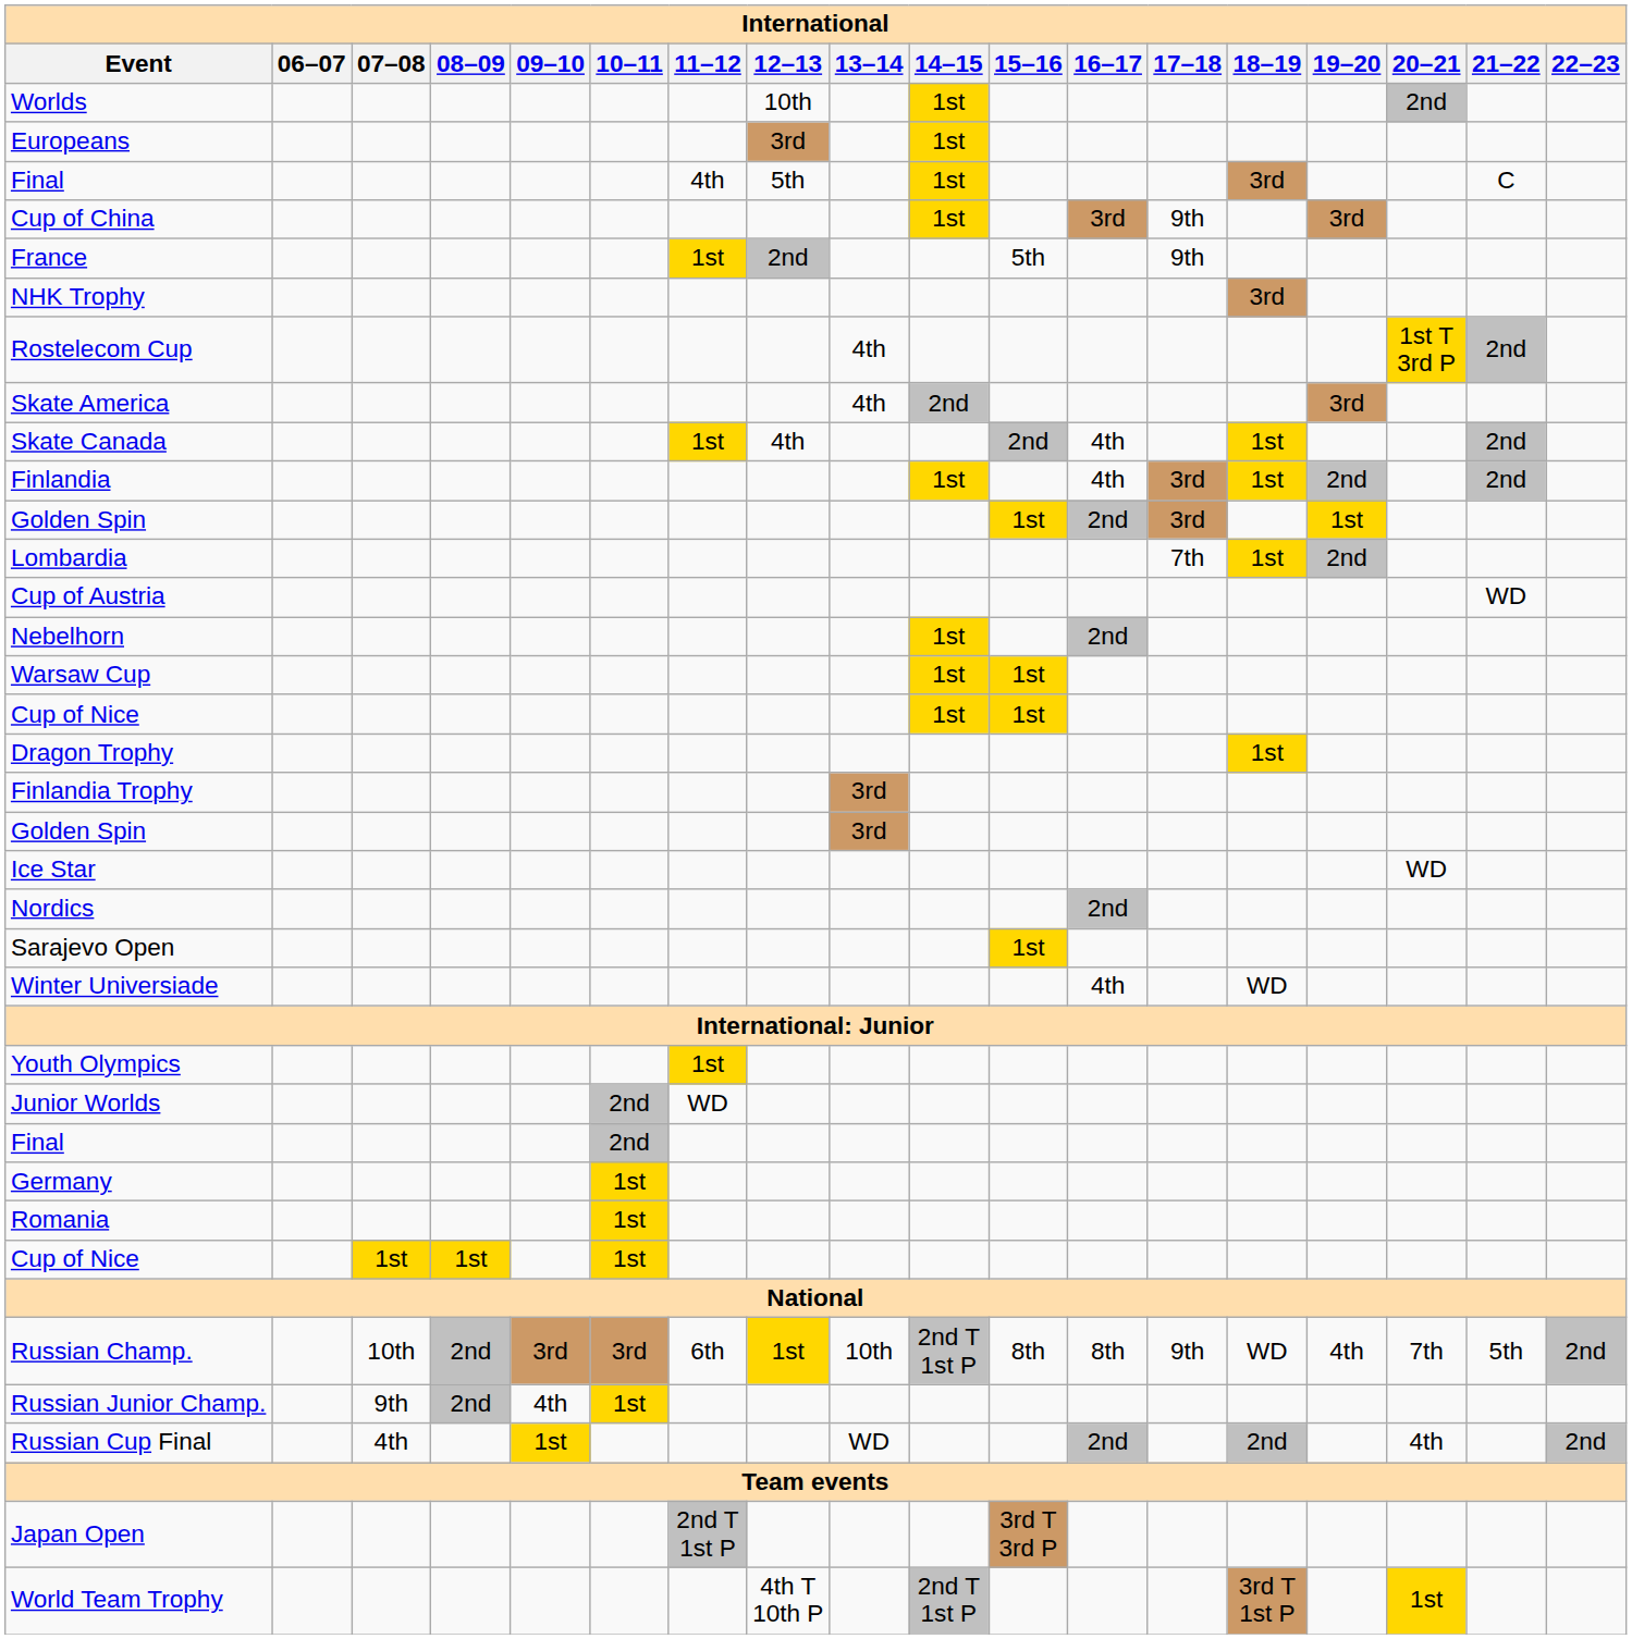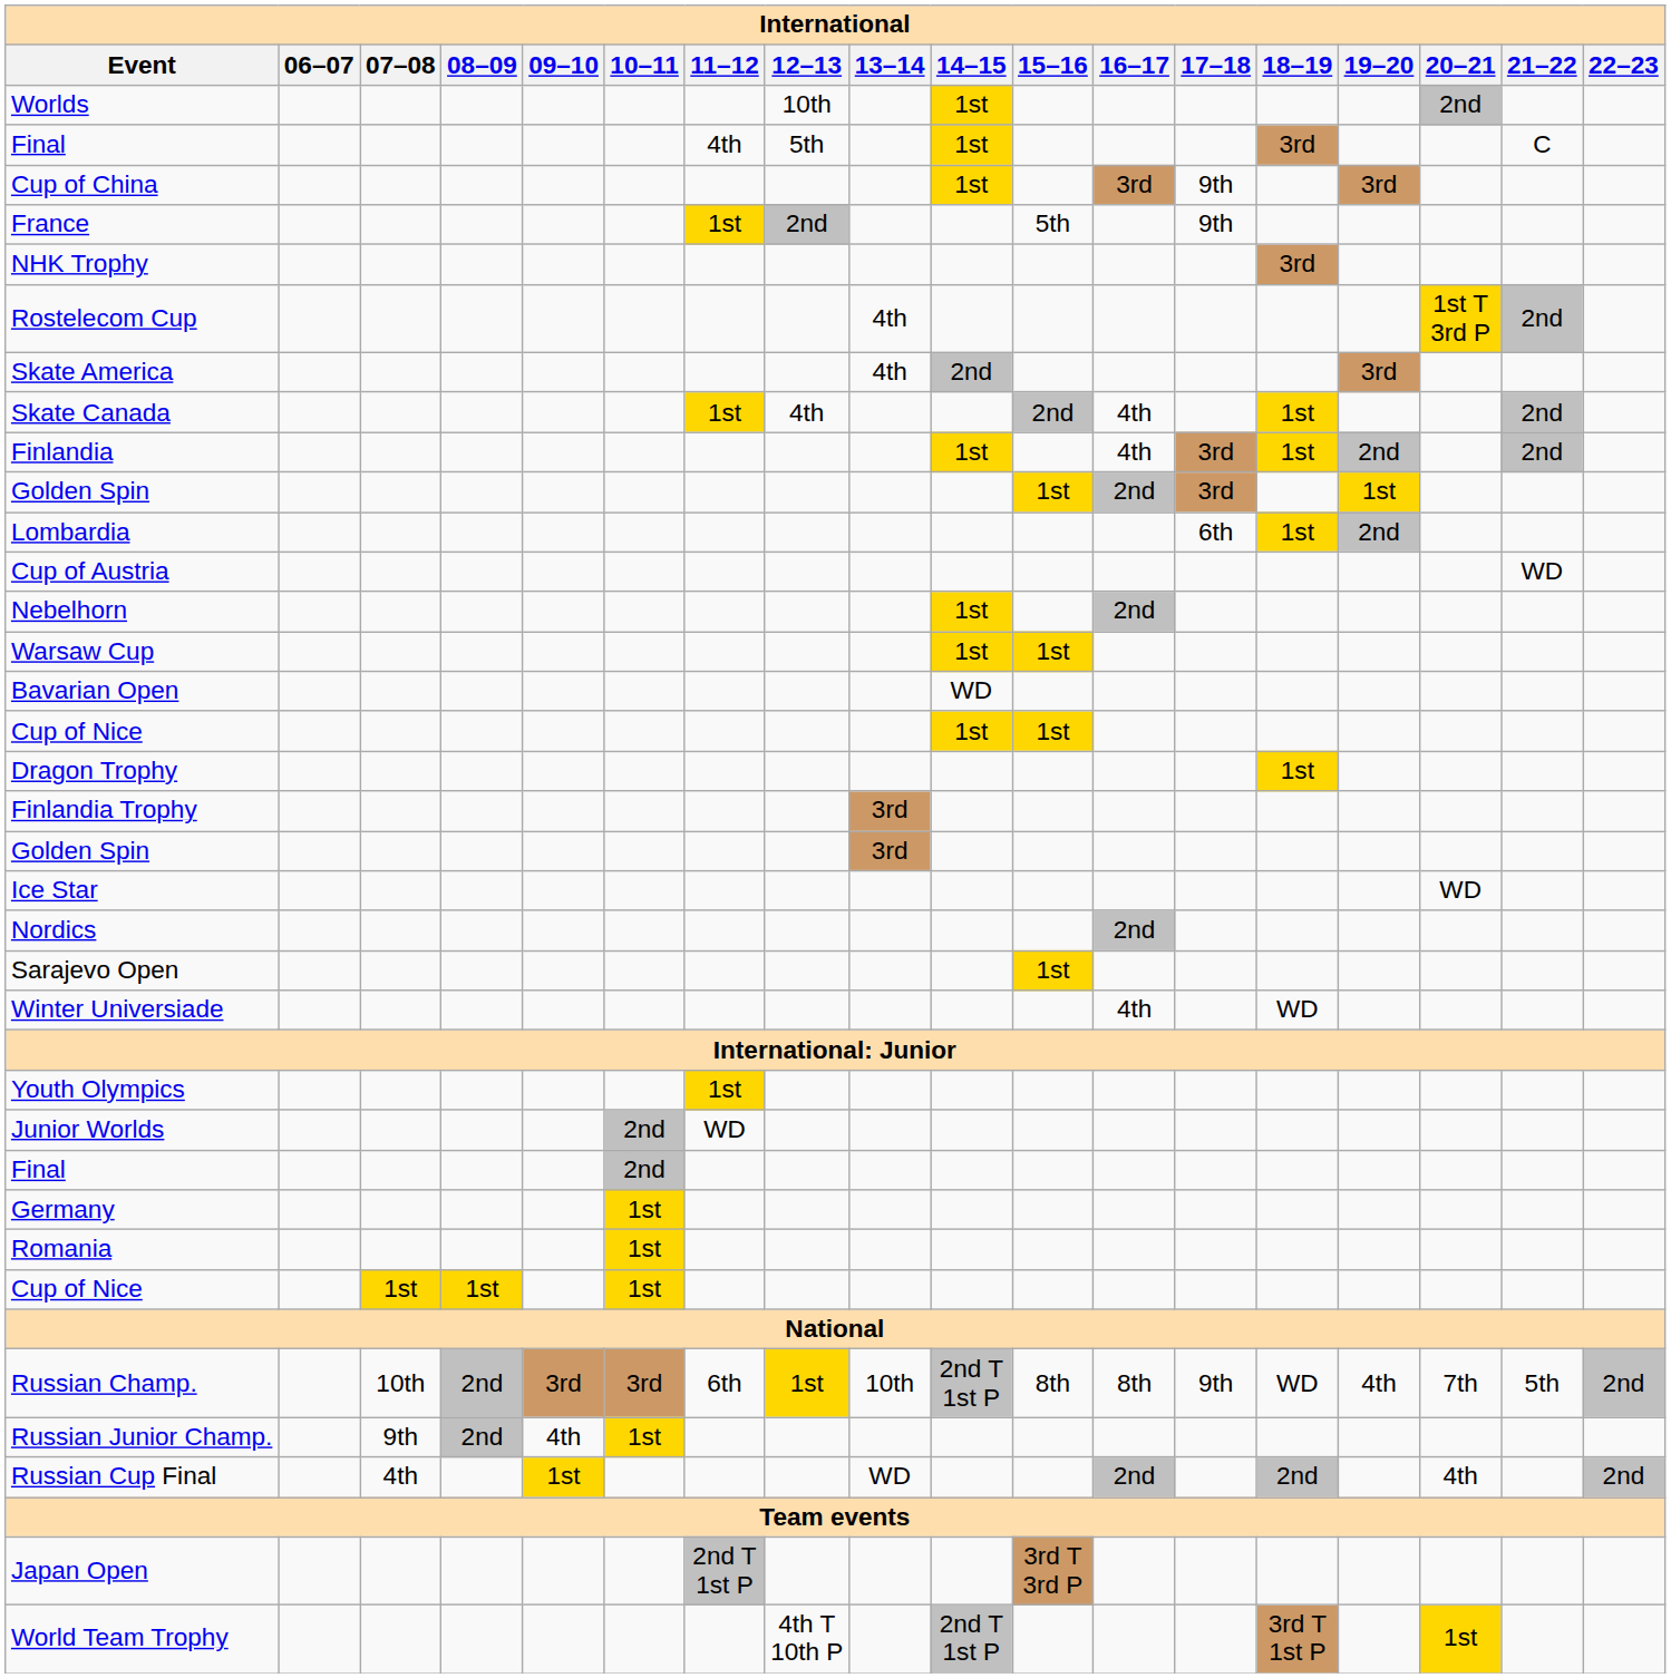- row: Europeans | 3rd | 1st
Lombardia | 17–18: 7th -> 6th
+ row: Bavarian Open | WD
